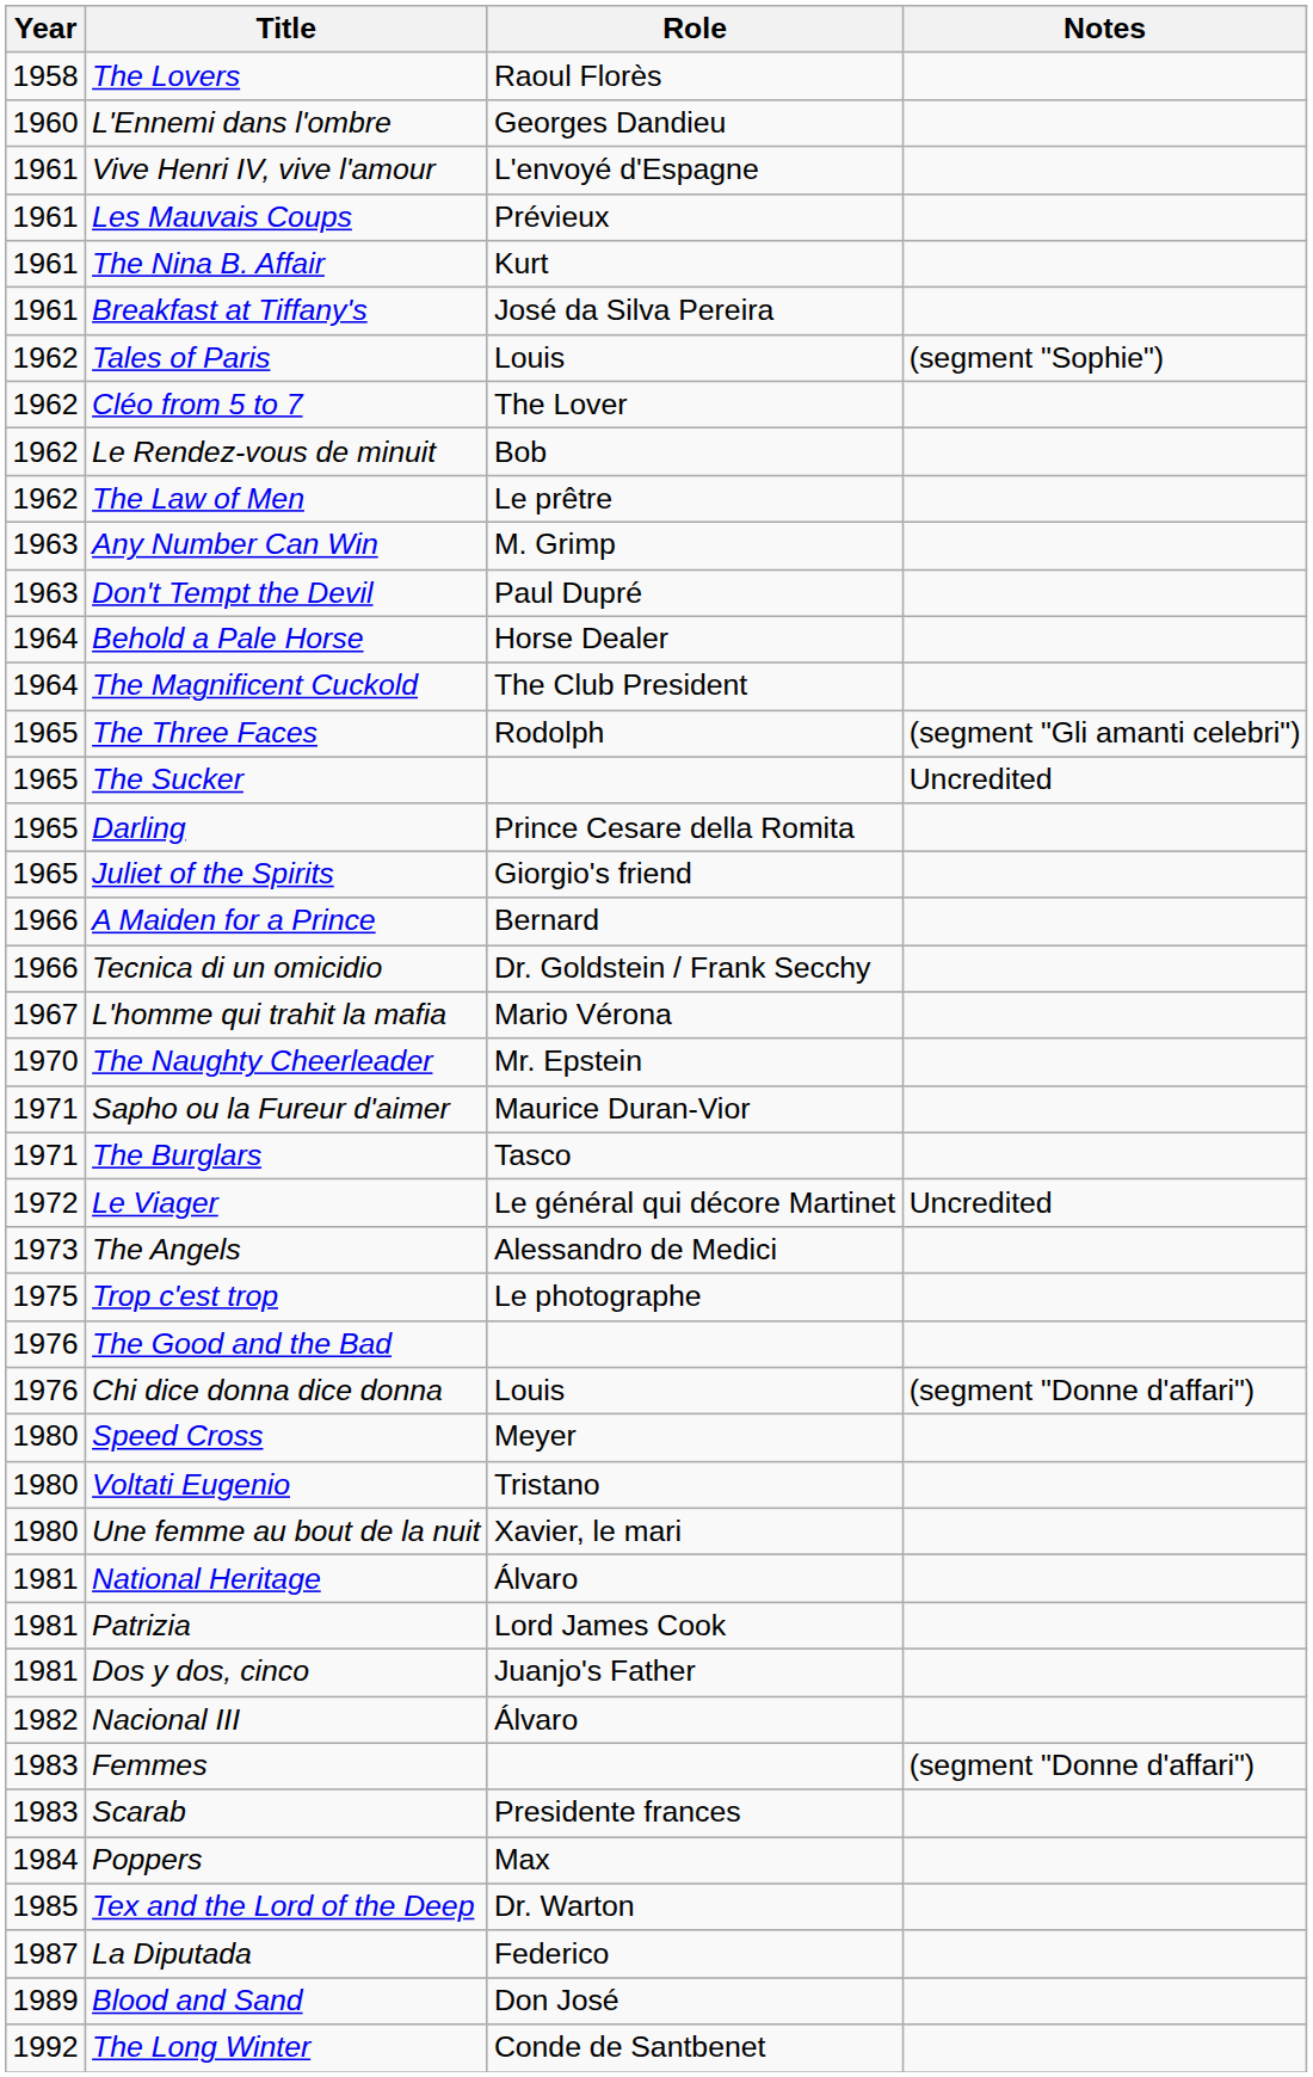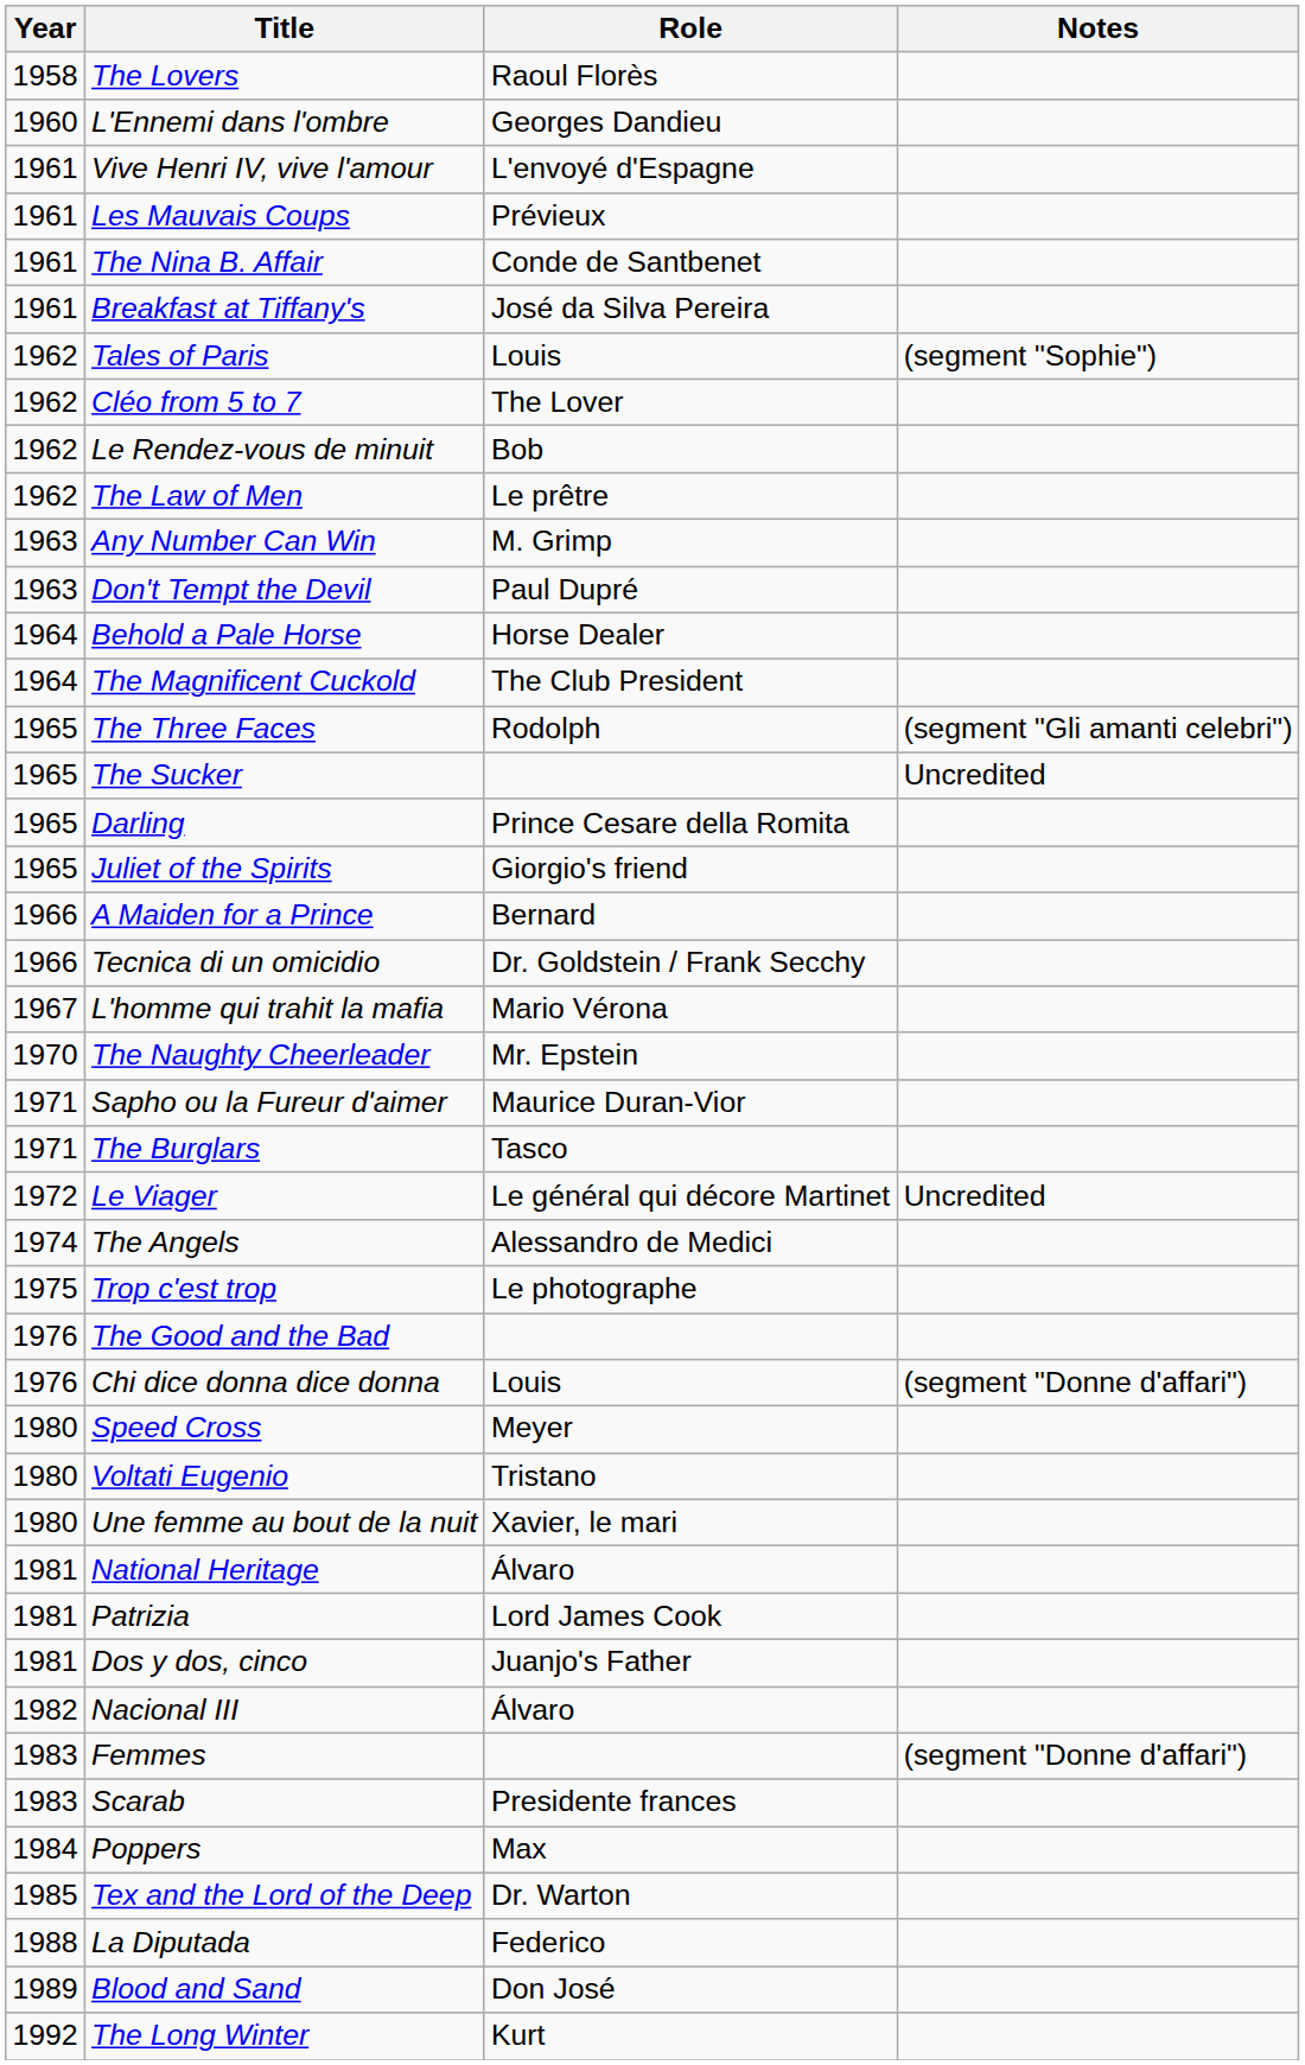The Nina B. Affair | Role: Kurt -> Conde de Santbenet
The Angels | Year: 1973 -> 1974
La Diputada | Year: 1987 -> 1988
The Long Winter | Role: Conde de Santbenet -> Kurt
